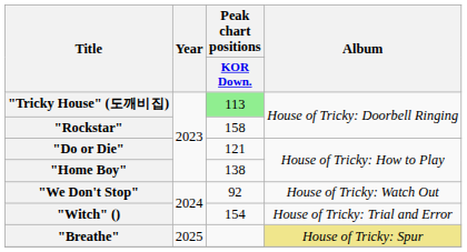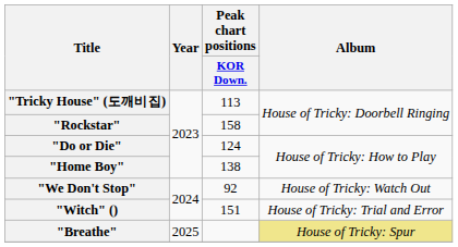"Tricky House" (도깨비집) | Peak chart positions / KOR Down.: lightgreen background -> no background
"Do or Die" | Peak chart positions / KOR Down.: 121 -> 124
"Witch" () | Peak chart positions / KOR Down.: 154 -> 151
